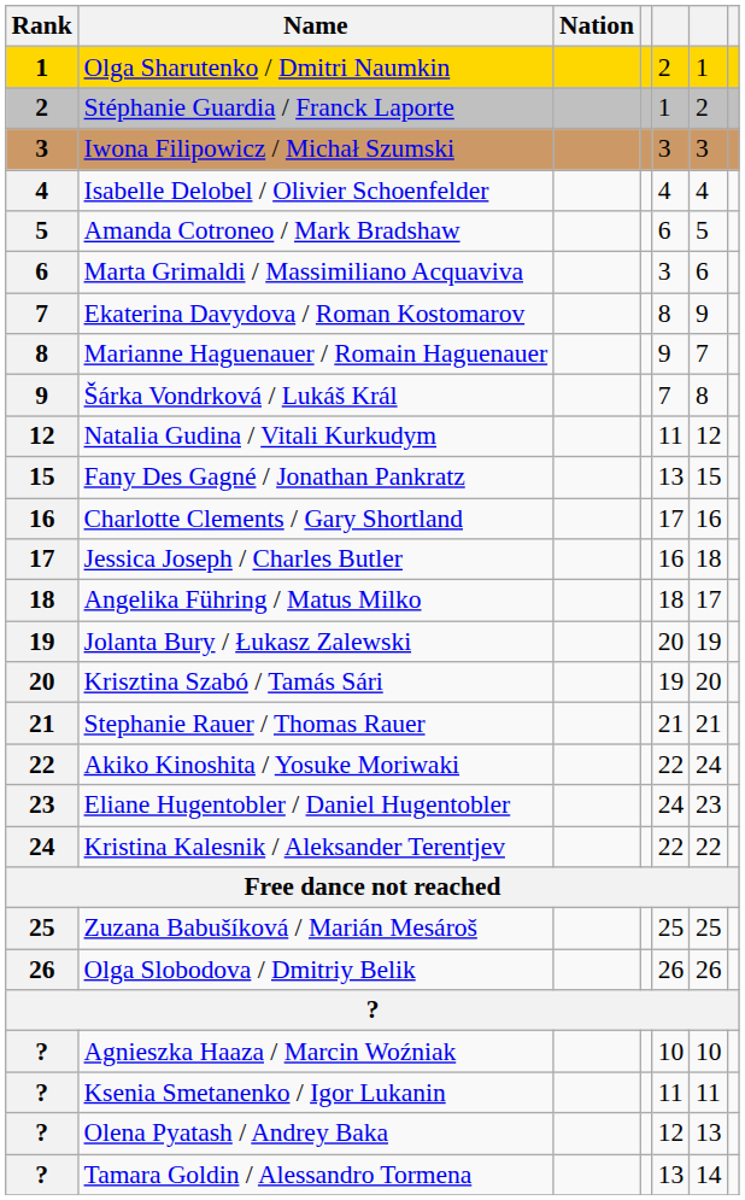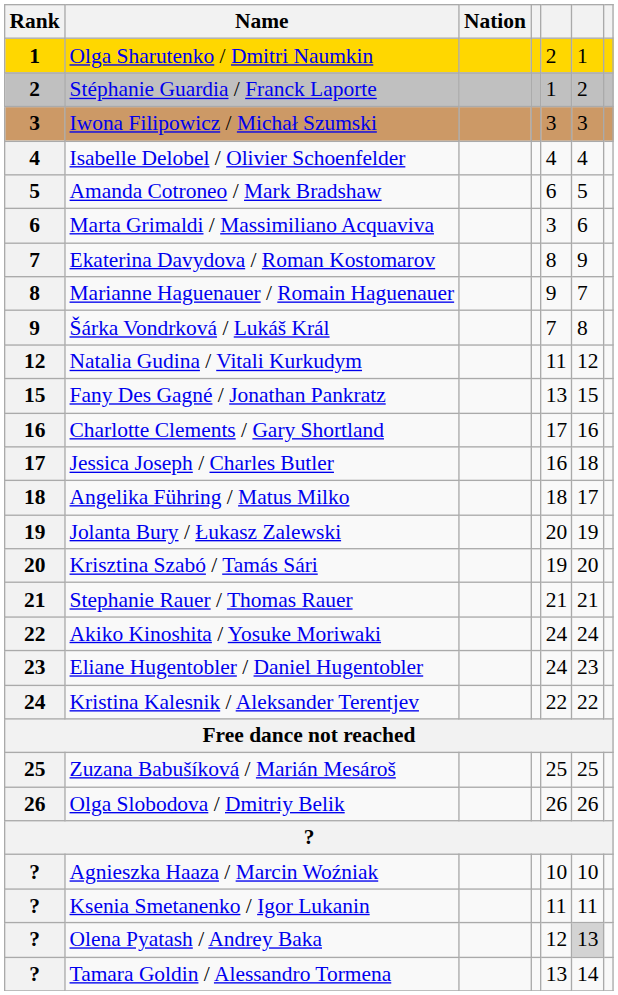Akiko Kinoshita / Yosuke Moriwaki | column 5: 22 -> 24
Olena Pyatash / Andrey Baka | column 6: no background -> lightgrey background
